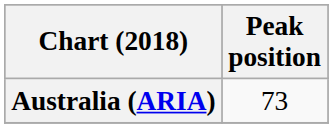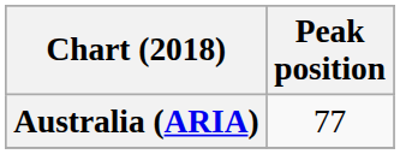Australia (ARIA) | Peak position: 73 -> 77
